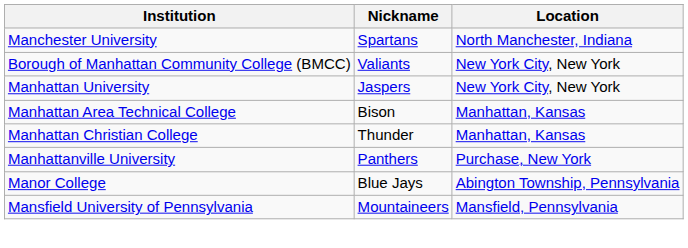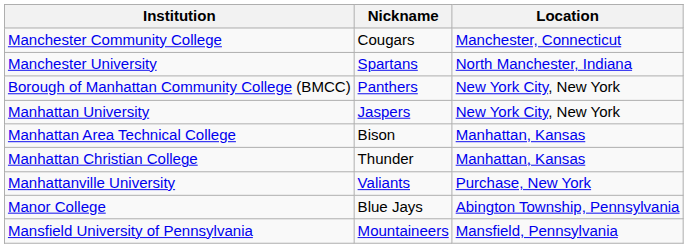+ row: Manchester Community College | Cougars | Manchester, Connecticut
Borough of Manhattan Community College (BMCC) | Nickname: Valiants -> Panthers
Manhattanville University | Nickname: Panthers -> Valiants
